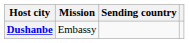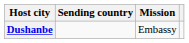columns swapped: Sending country <-> Mission
